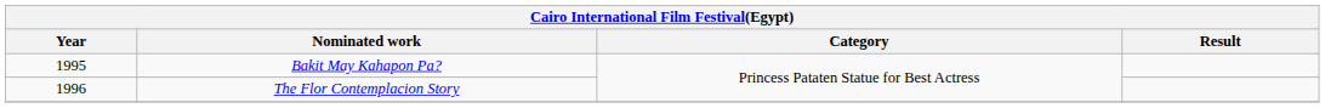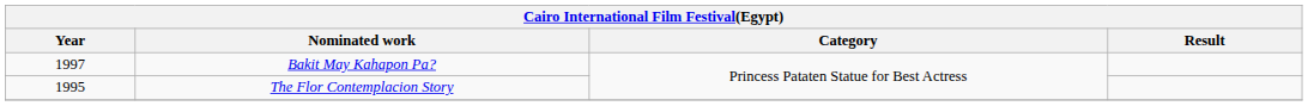Bakit May Kahapon Pa? | Year: 1995 -> 1997
The Flor Contemplacion Story | Year: 1996 -> 1995
